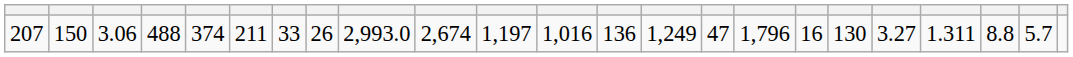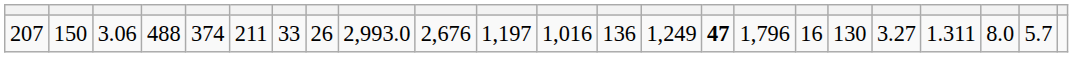207 | column 10: 2,674 -> 2,676
207 | column 15: normal -> bold
207 | column 21: 8.8 -> 8.0
